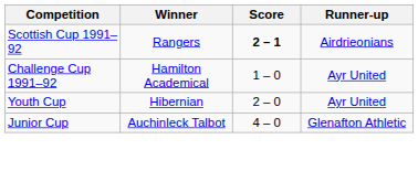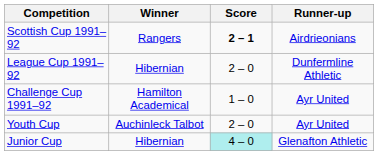+ row: League Cup 1991–92 | Hibernian | 2 – 0 | Dunfermline Athletic
Youth Cup | Winner: Hibernian -> Auchinleck Talbot
Junior Cup | Winner: Auchinleck Talbot -> Hibernian
Junior Cup | Score: no background -> paleturquoise background
